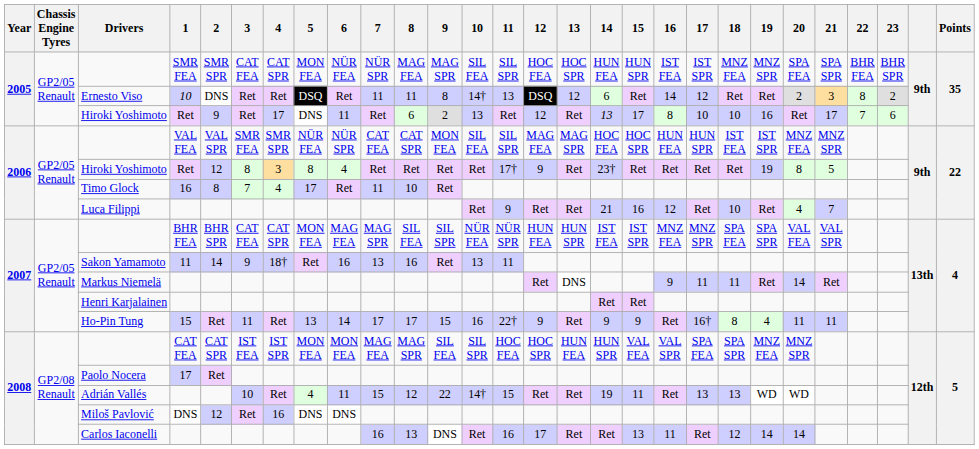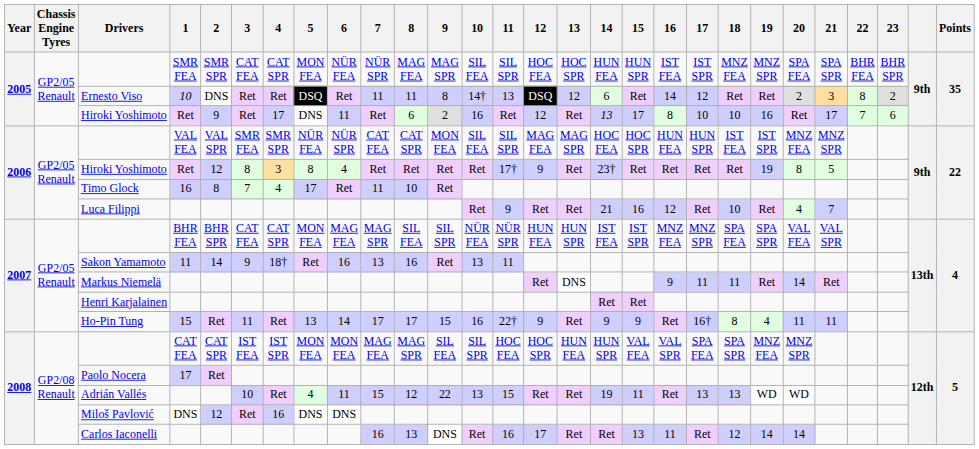2005 / Hiroki Yoshimoto | 10: 13 -> 16
Adrián Vallés | 10: 14† -> 13
